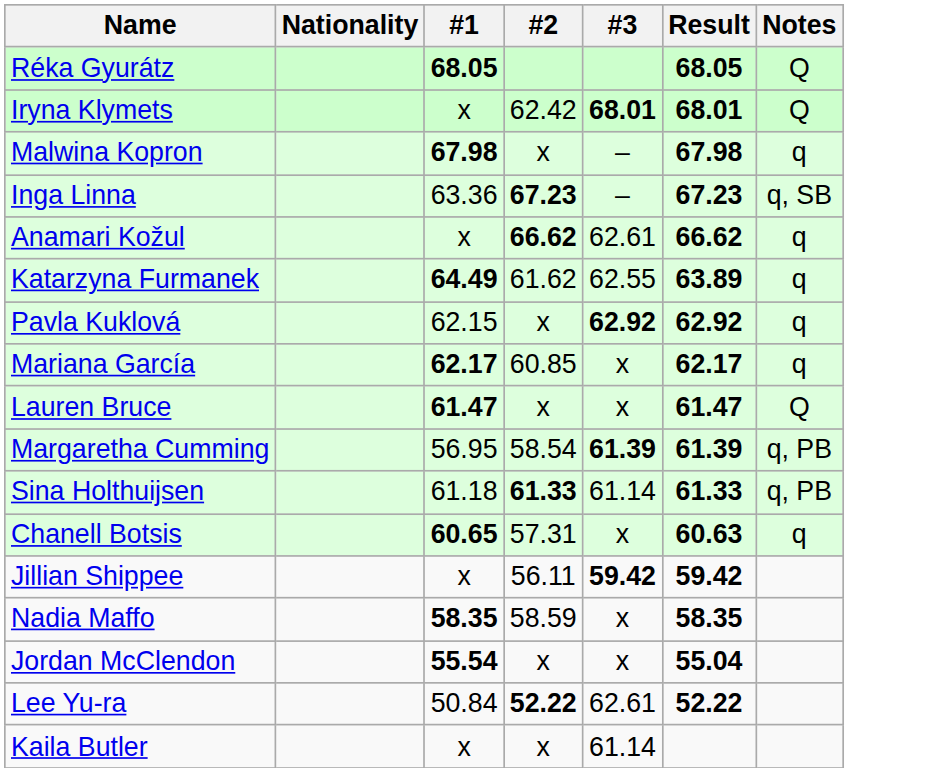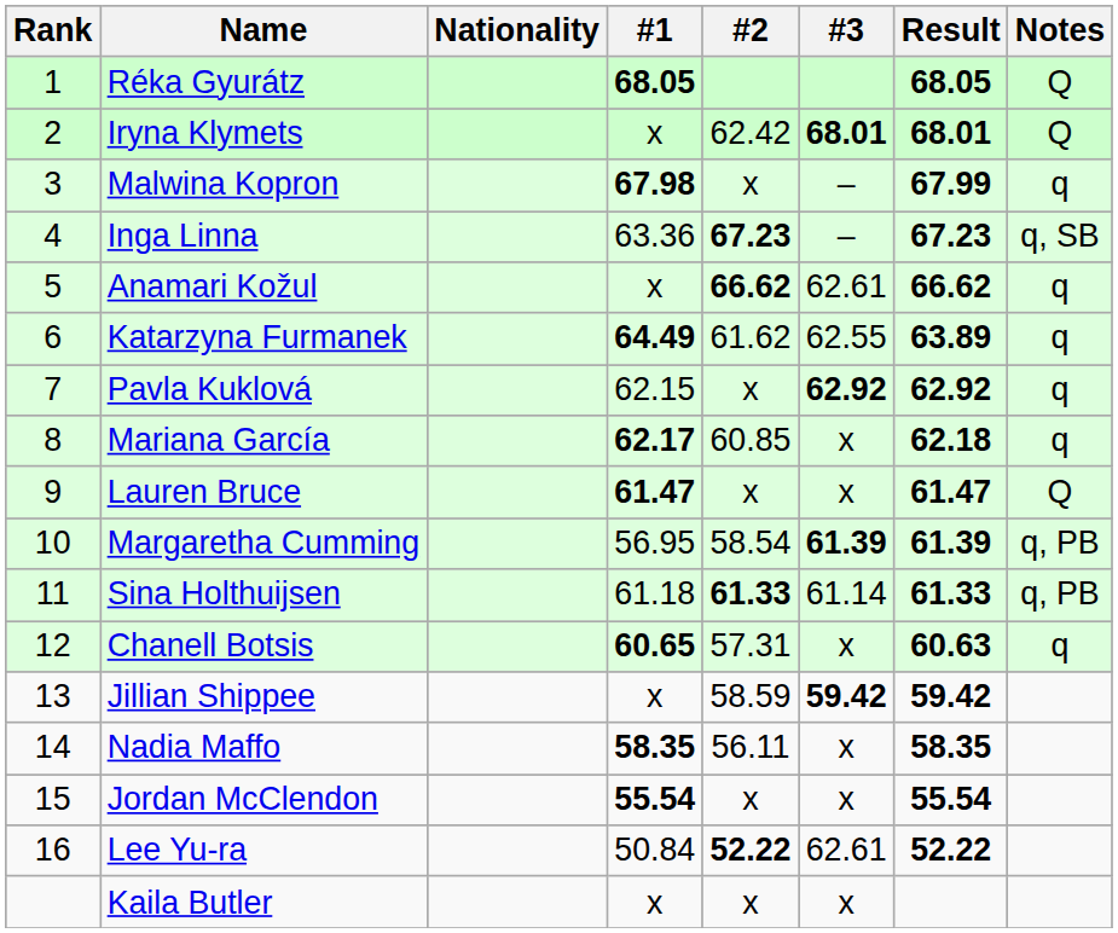+ column: Rank | 1 | 2 | 3 | 4 | 5 | 6 | 7 | 8 | 9 | 10 | 11 | 12 | 13 | 14 | 15 | 16
Malwina Kopron | Result: 67.98 -> 67.99
Mariana García | Result: 62.17 -> 62.18
Jillian Shippee | #2: 56.11 -> 58.59
Nadia Maffo | #2: 58.59 -> 56.11
Jordan McClendon | Result: 55.04 -> 55.54
Kaila Butler | #3: 61.14 -> x
